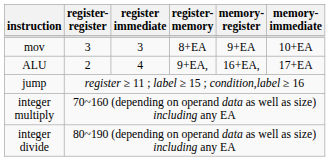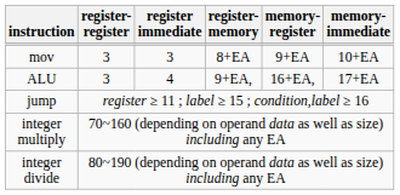ALU | register-register: 2 -> 3
